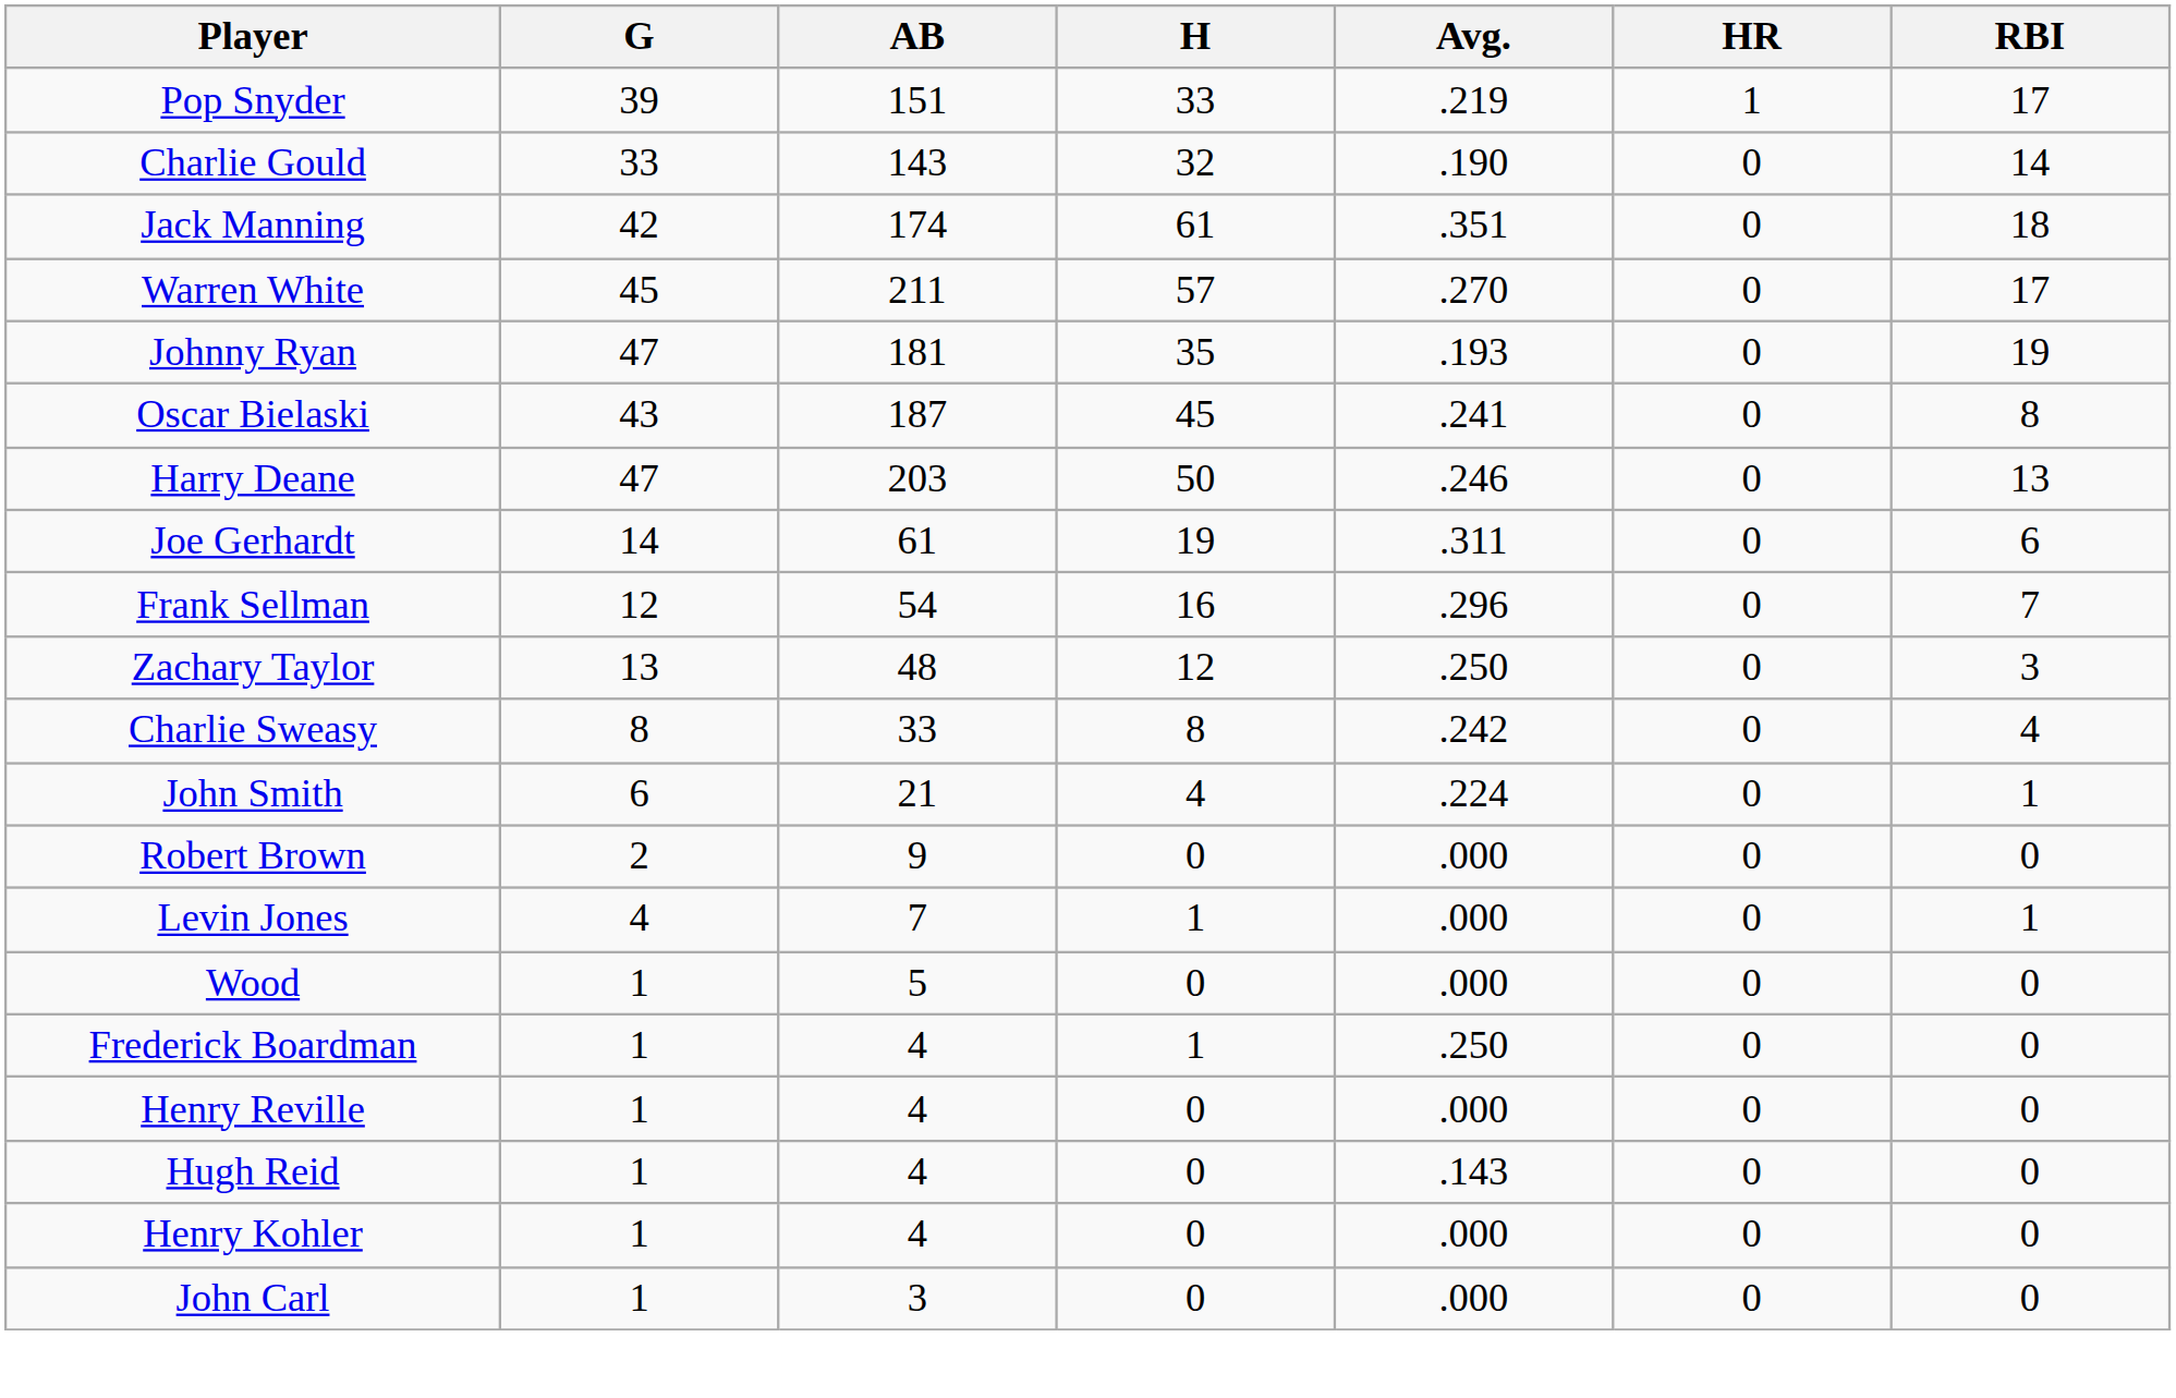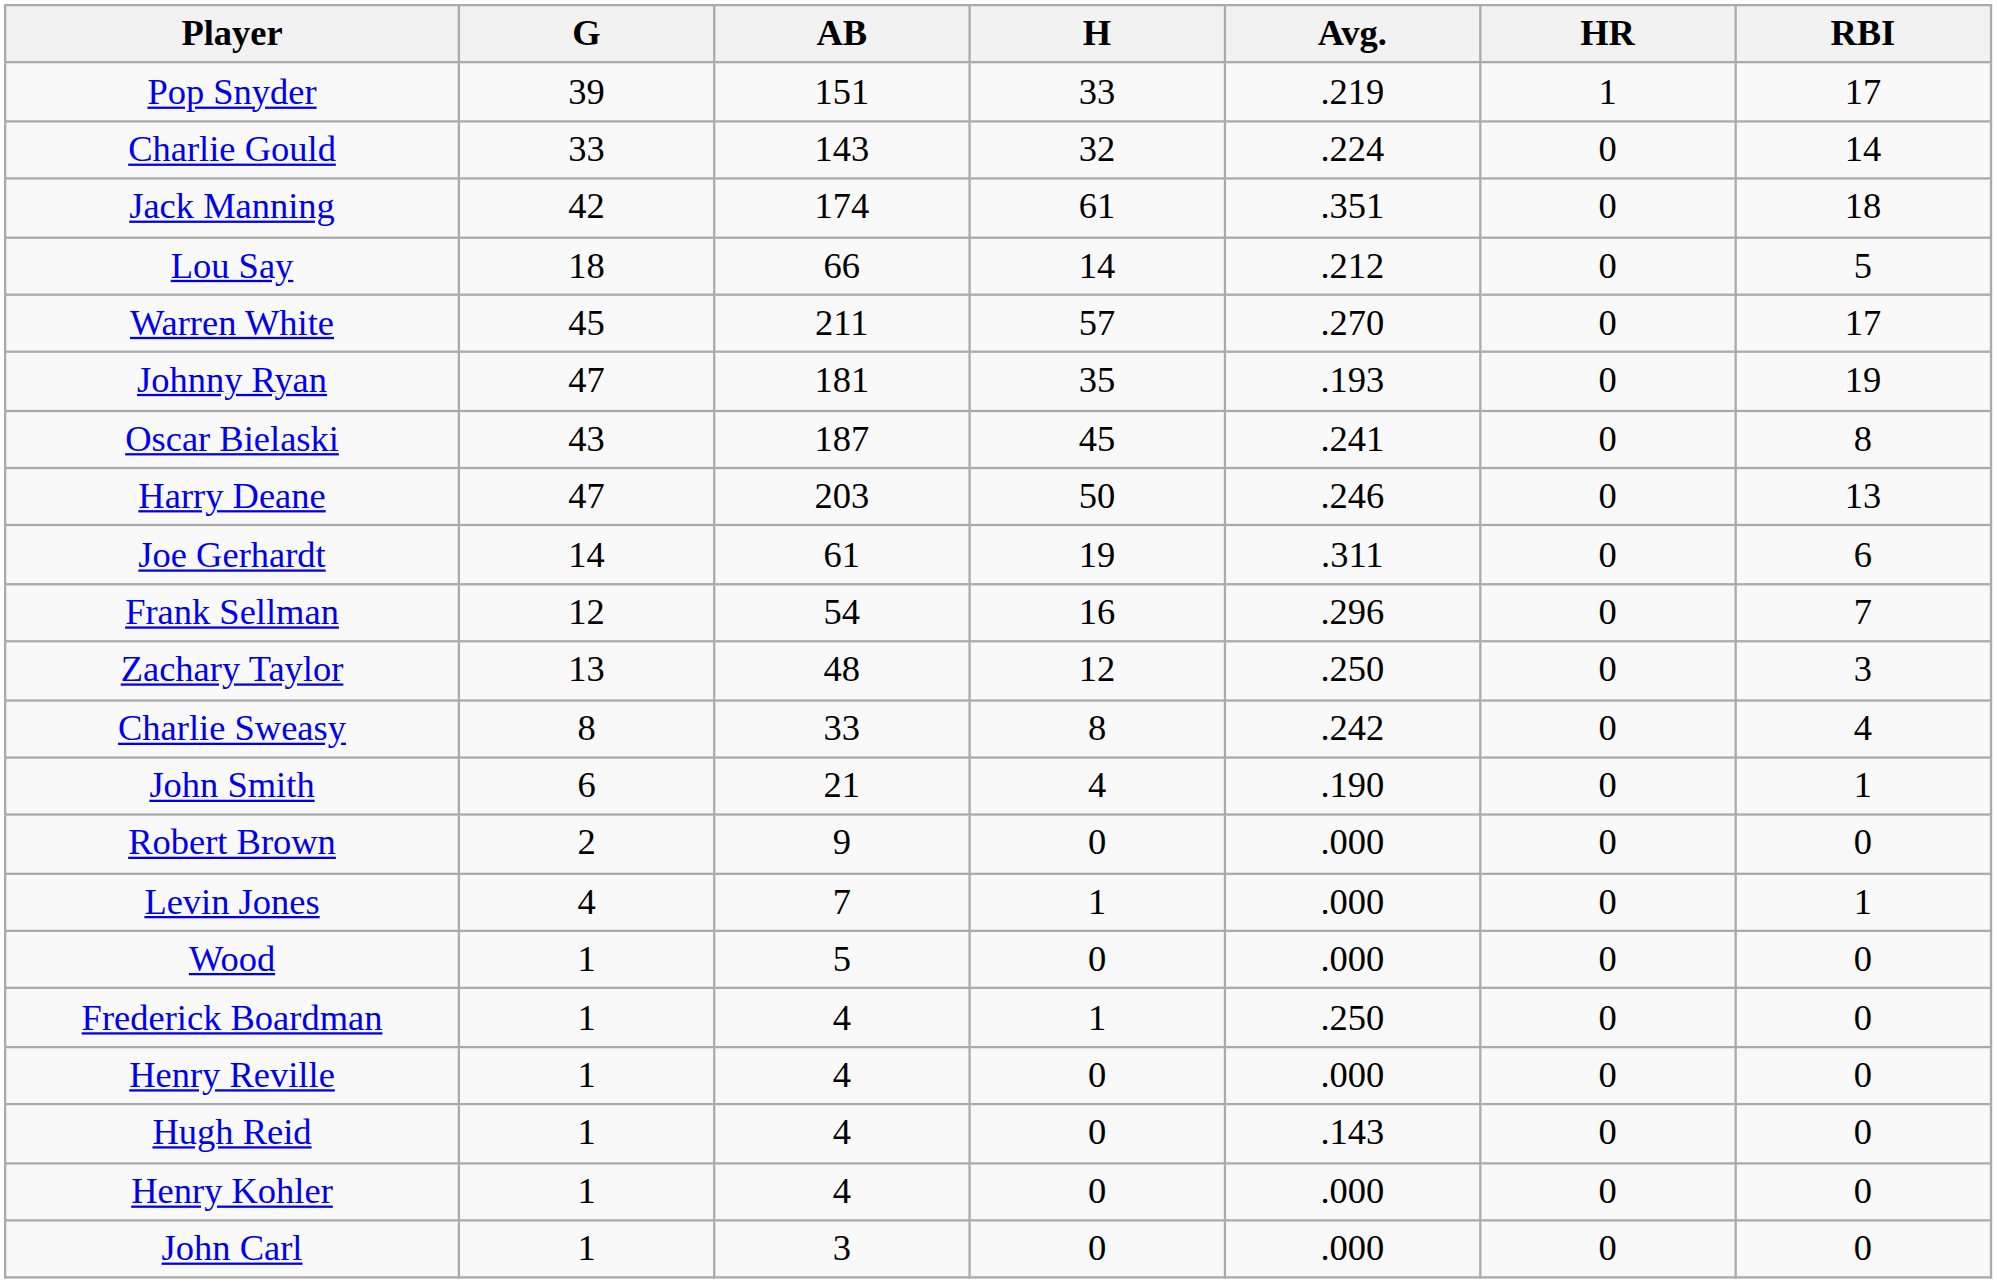Charlie Gould | Avg.: .190 -> .224
+ row: Lou Say | 18 | 66 | 14 | .212 | 0 | 5
John Smith | Avg.: .224 -> .190
